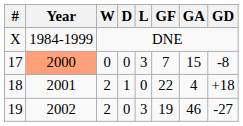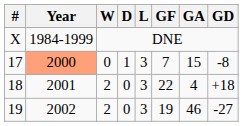17 | D: 0 -> 1
18 | D: 1 -> 0
18 | L: 0 -> 3
